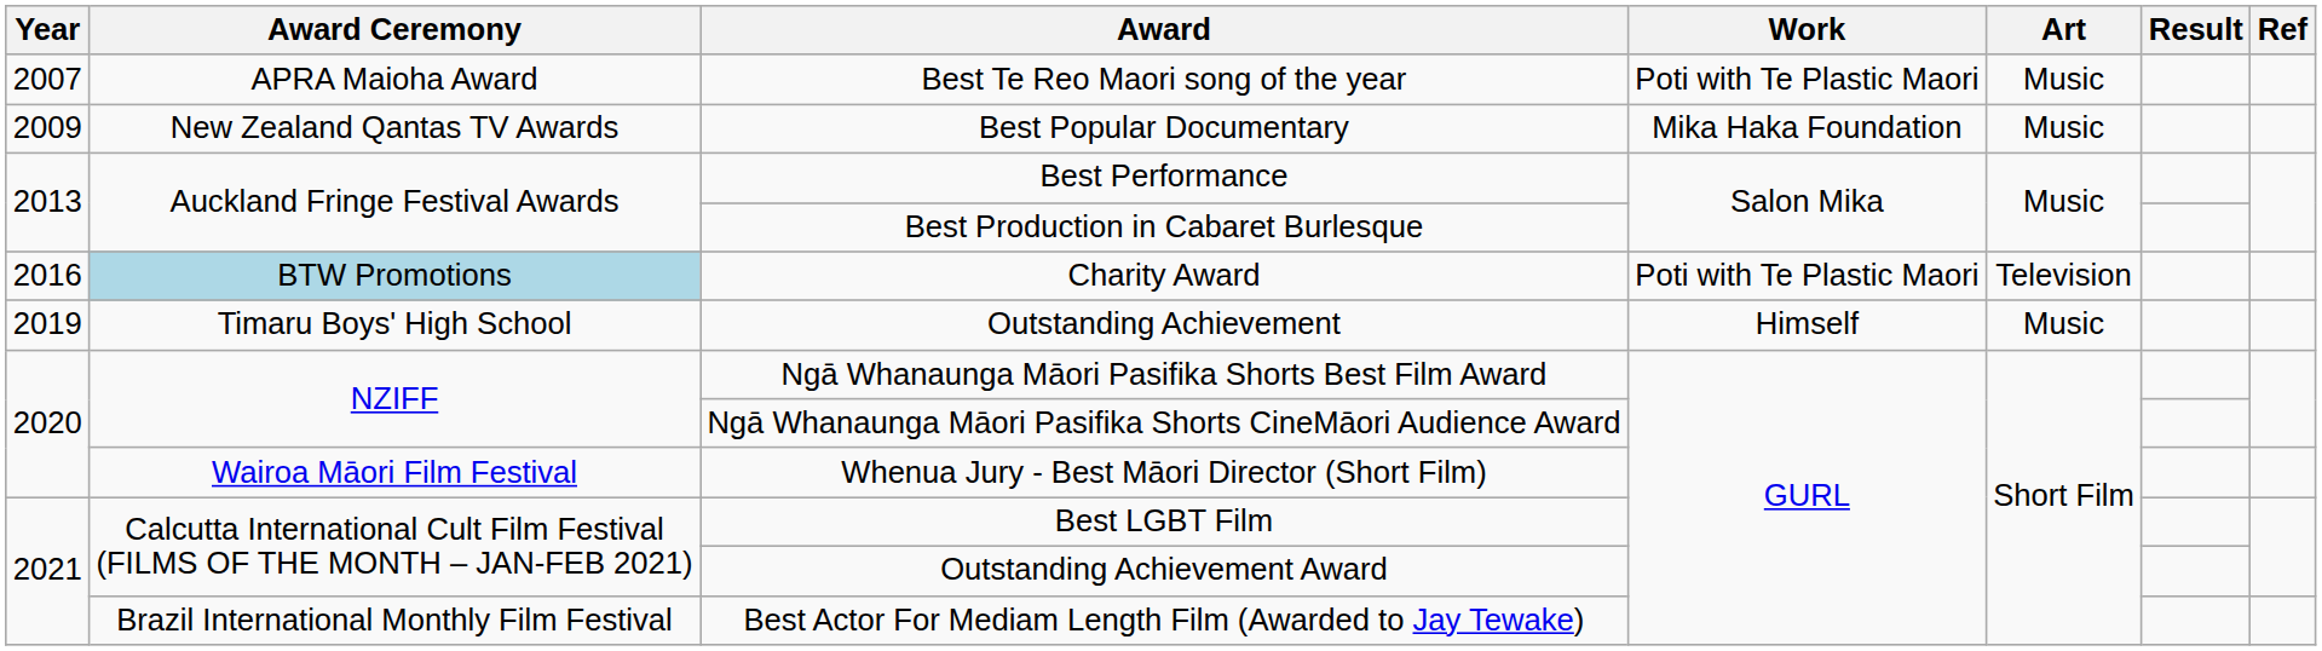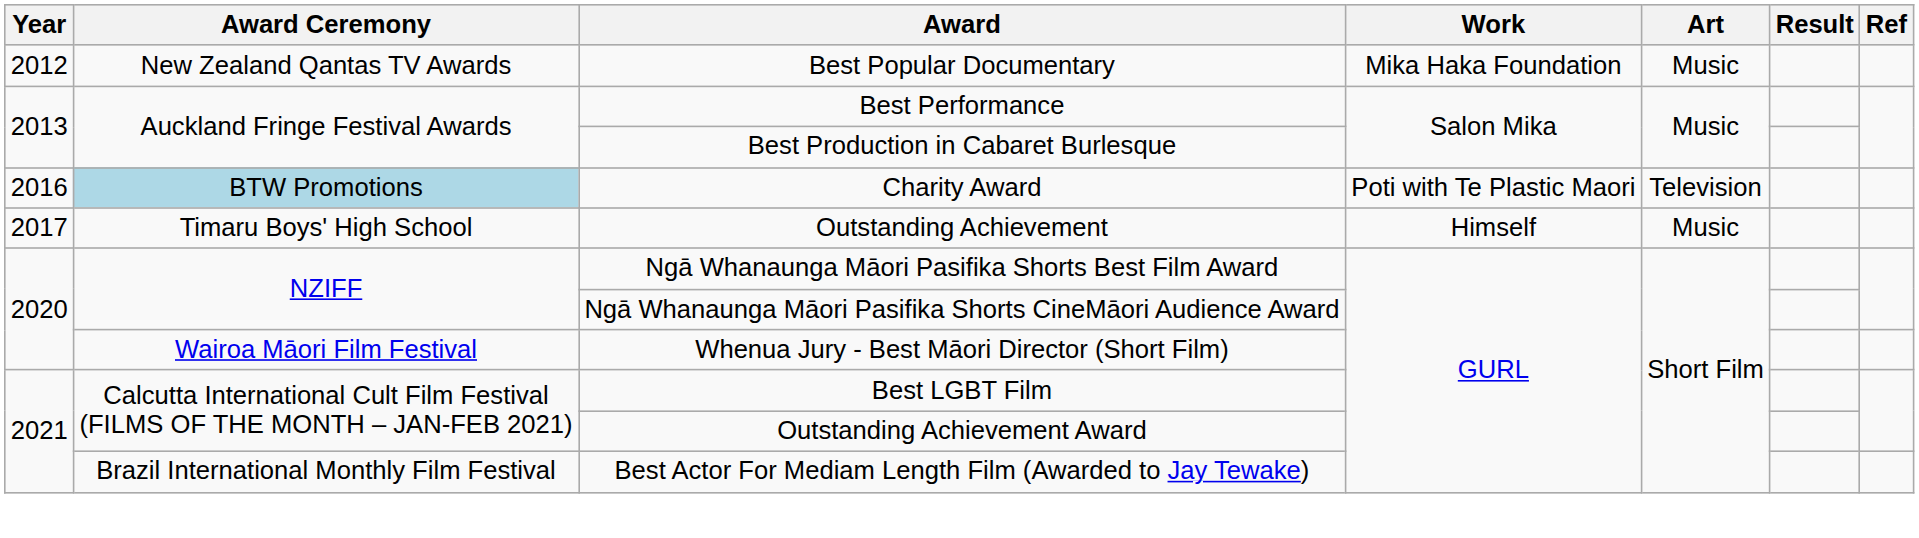- row: 2007 | APRA Maioha Award | Best Te Reo Maori song of the year | Poti with Te Plastic Maori | Music
Best Popular Documentary | Year: 2009 -> 2012
Outstanding Achievement | Year: 2019 -> 2017
